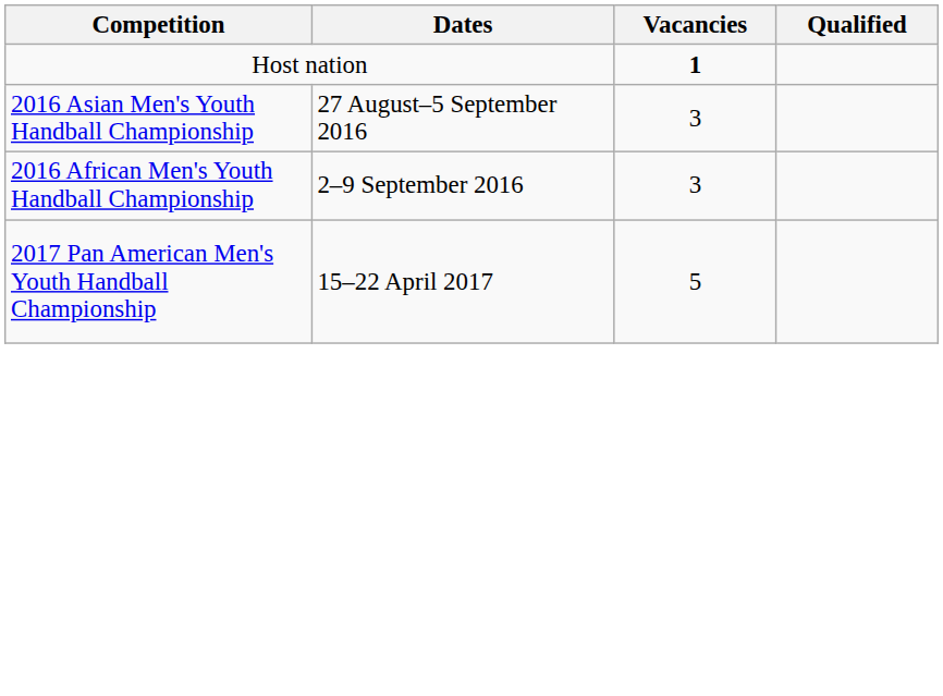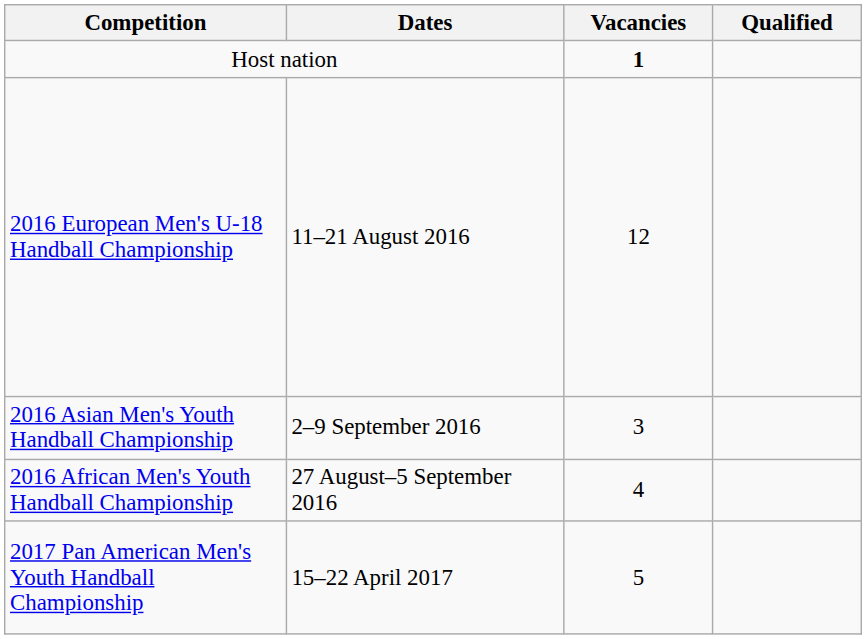+ row: 2016 European Men's U-18 Handball Championship | 11–21 August 2016 | 12
2016 Asian Men's Youth Handball Championship | Dates: 27 August–5 September 2016 -> 2–9 September 2016
2016 African Men's Youth Handball Championship | Dates: 2–9 September 2016 -> 27 August–5 September 2016
2016 African Men's Youth Handball Championship | Vacancies: 3 -> 4
